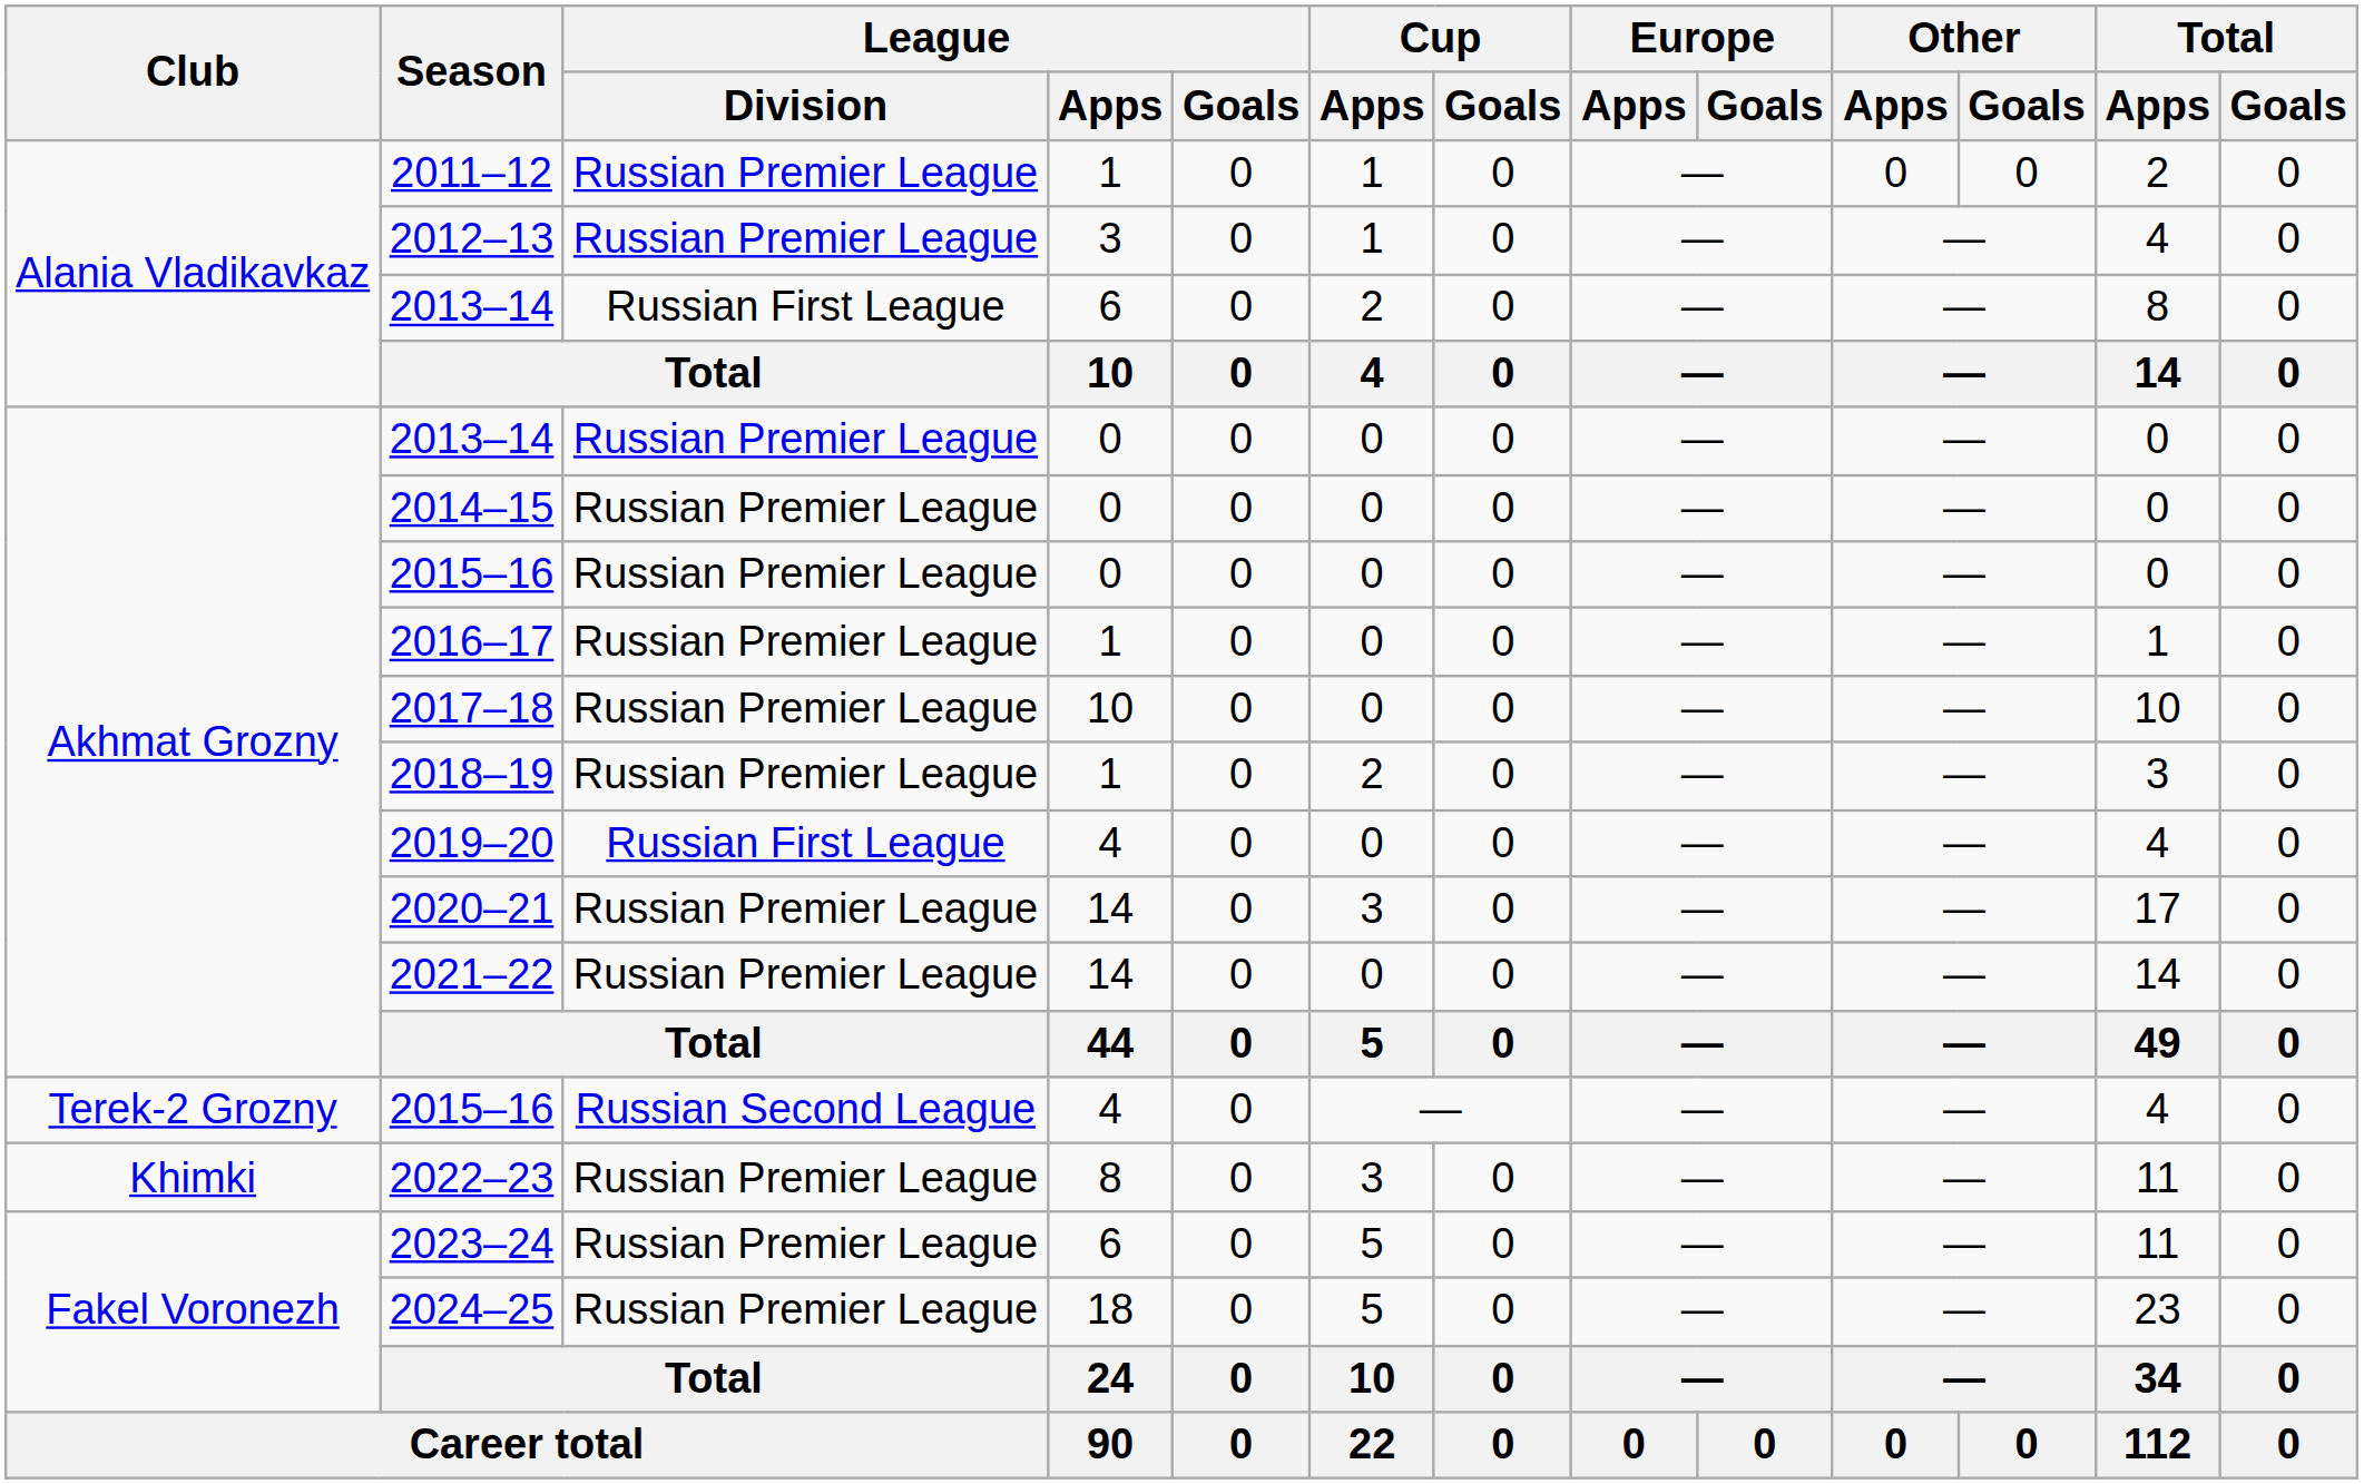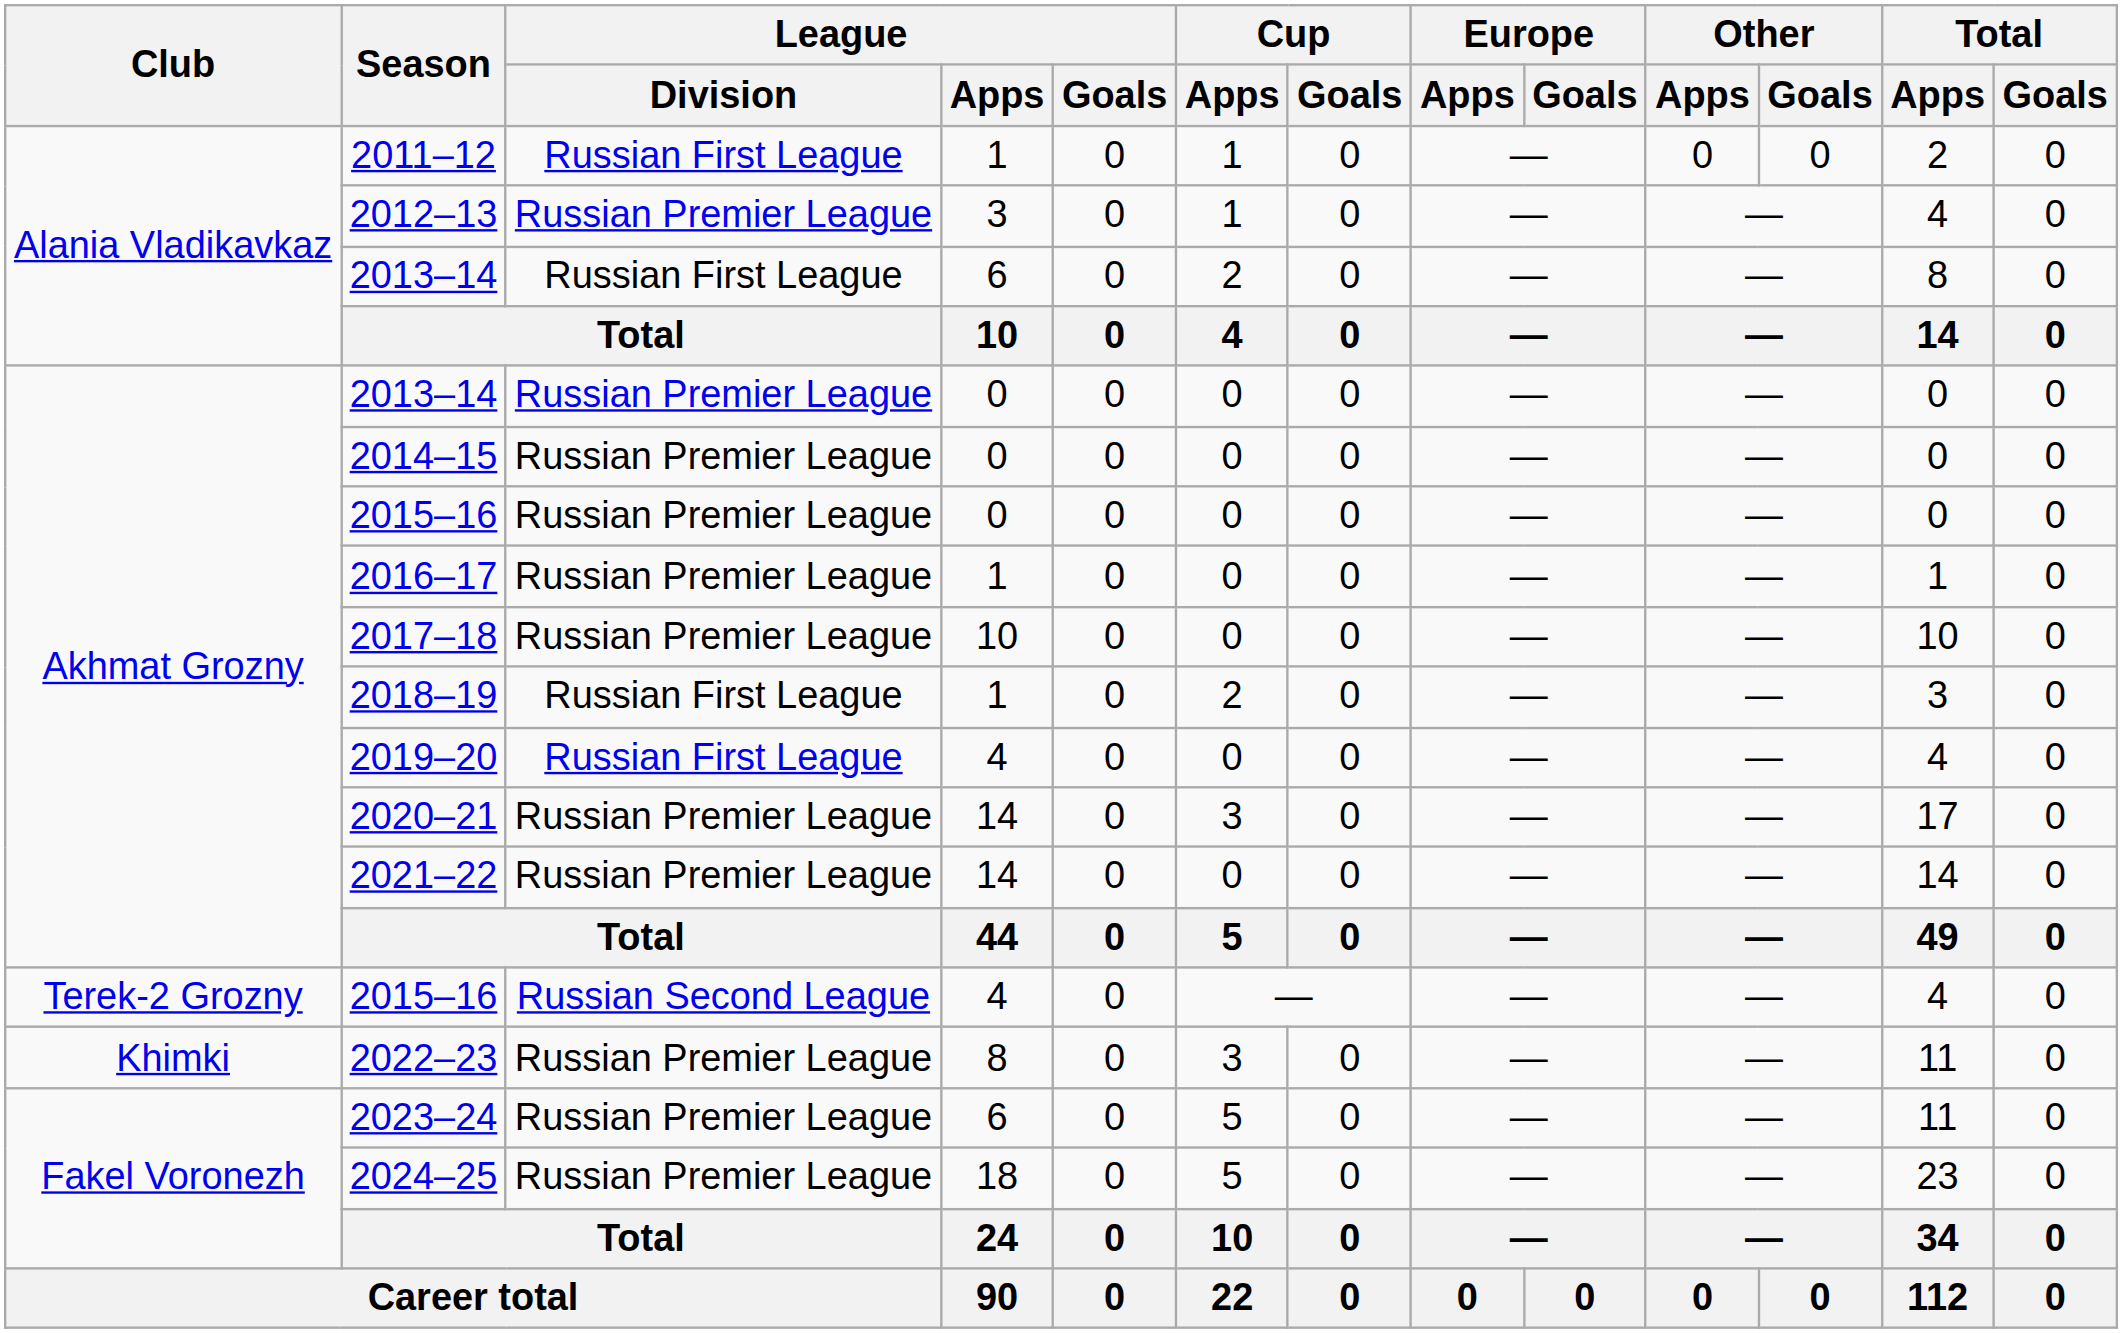2011–12 | League / Division: Russian Premier League -> Russian First League
2018–19 | League / Division: Russian Premier League -> Russian First League
